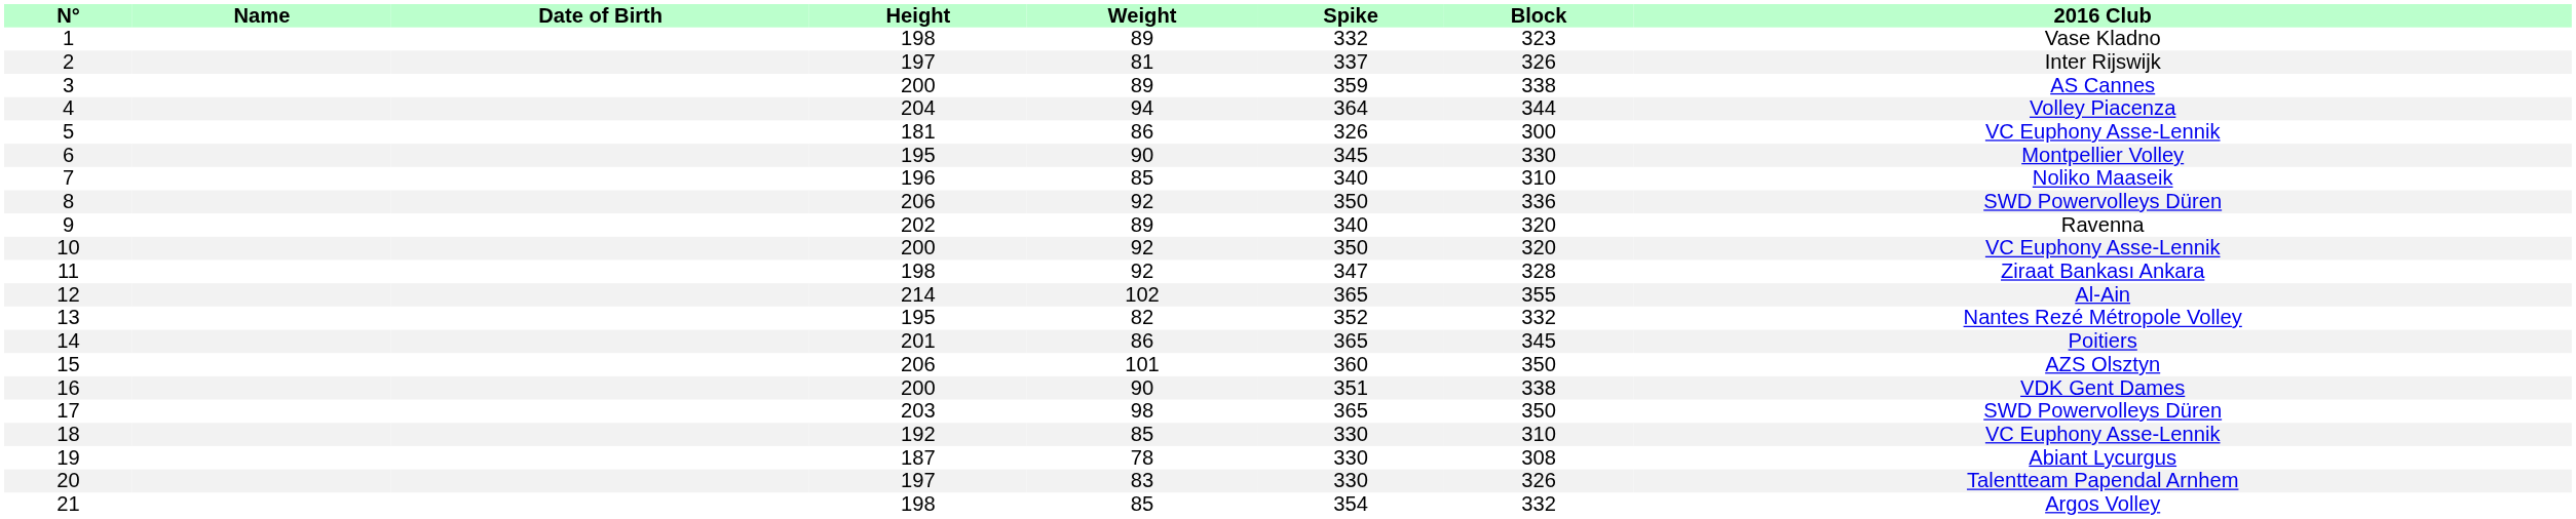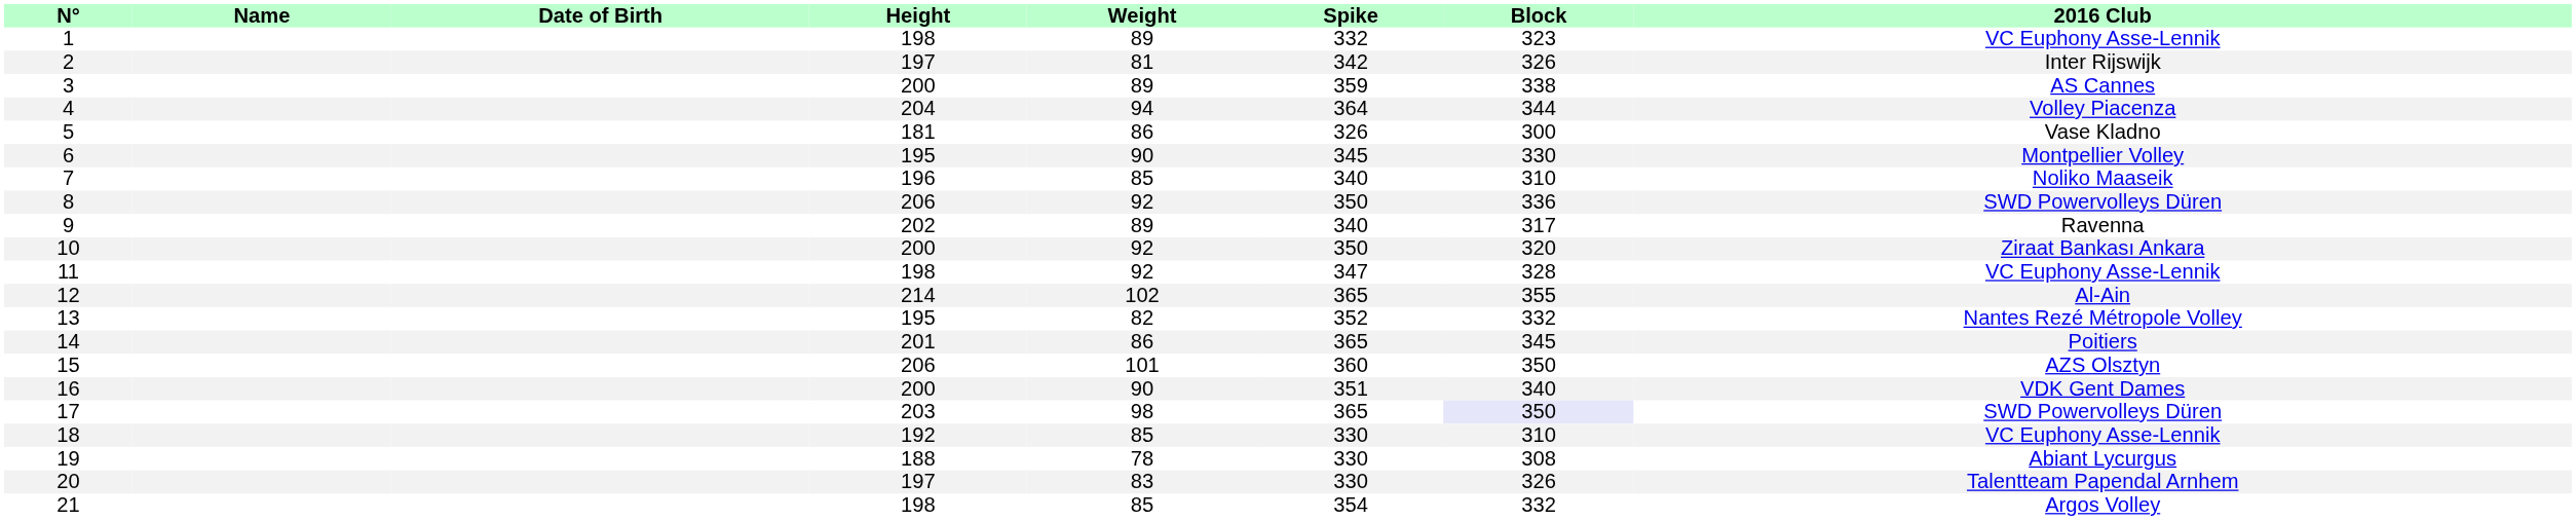1 | 2016 Club: Vase Kladno -> VC Euphony Asse-Lennik
2 | Spike: 337 -> 342
5 | 2016 Club: VC Euphony Asse-Lennik -> Vase Kladno
9 | Block: 320 -> 317
10 | 2016 Club: VC Euphony Asse-Lennik -> Ziraat Bankası Ankara
11 | 2016 Club: Ziraat Bankası Ankara -> VC Euphony Asse-Lennik
16 | Block: 338 -> 340
17 | Block: no background -> lavender background
19 | Height: 187 -> 188
